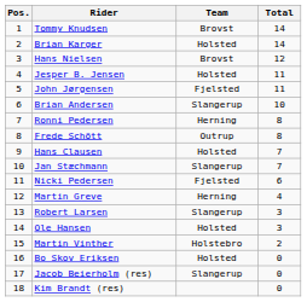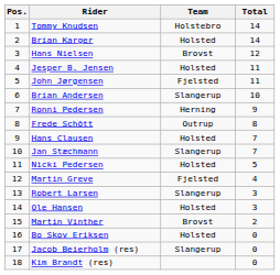Tommy Knudsen | Team: Brovst -> Holstebro
Ronni Pedersen | Total: 8 -> 9
Nicki Pedersen | Team: Fjelsted -> Holsted
Nicki Pedersen | Total: 6 -> 5
Martin Greve | Team: Herning -> Fjelsted
Martin Vinther | Team: Holstebro -> Brovst
